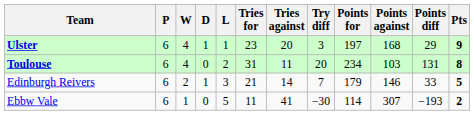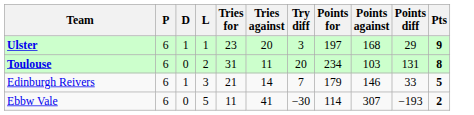- column: W | 4 | 4 | 2 | 1
